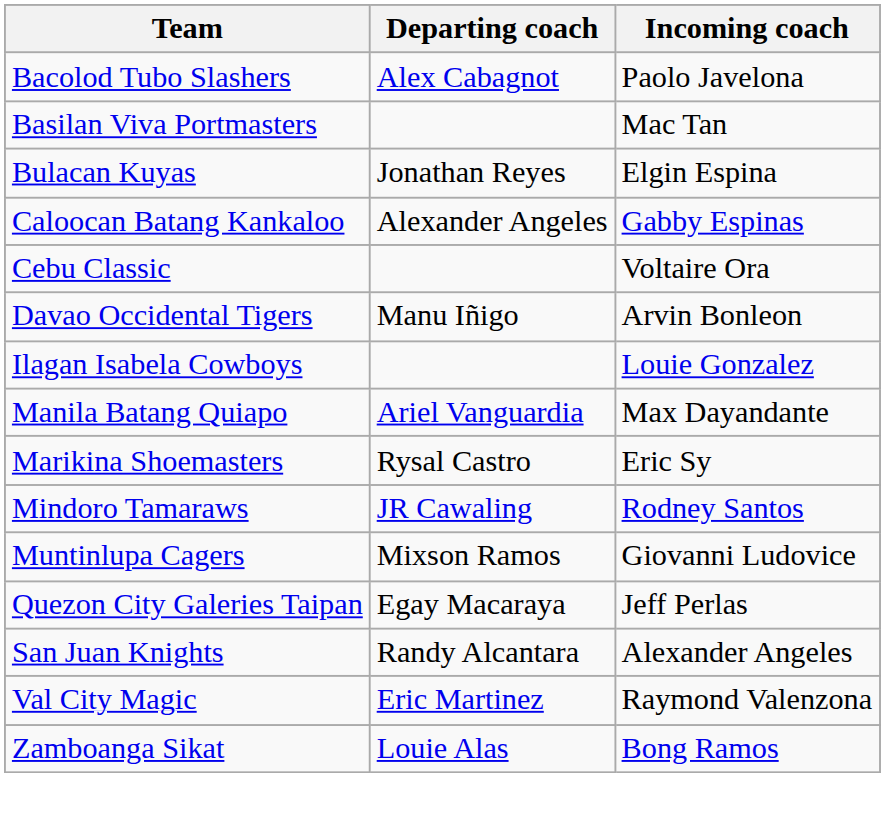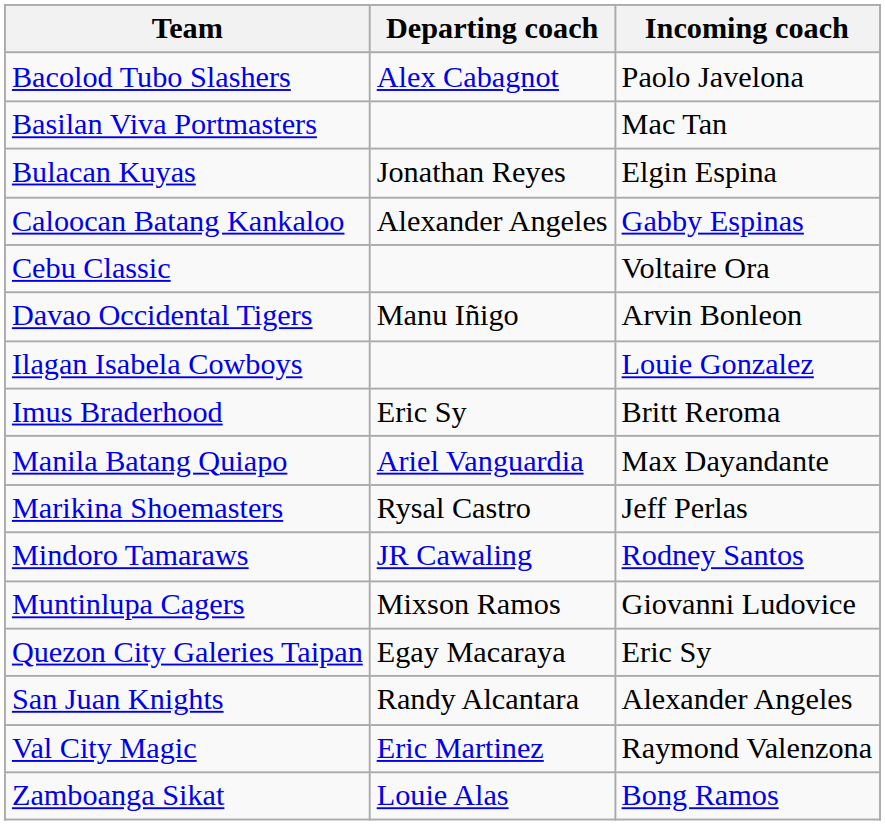+ row: Imus Braderhood | Eric Sy | Britt Reroma
Marikina Shoemasters | Incoming coach: Eric Sy -> Jeff Perlas
Quezon City Galeries Taipan | Incoming coach: Jeff Perlas -> Eric Sy
